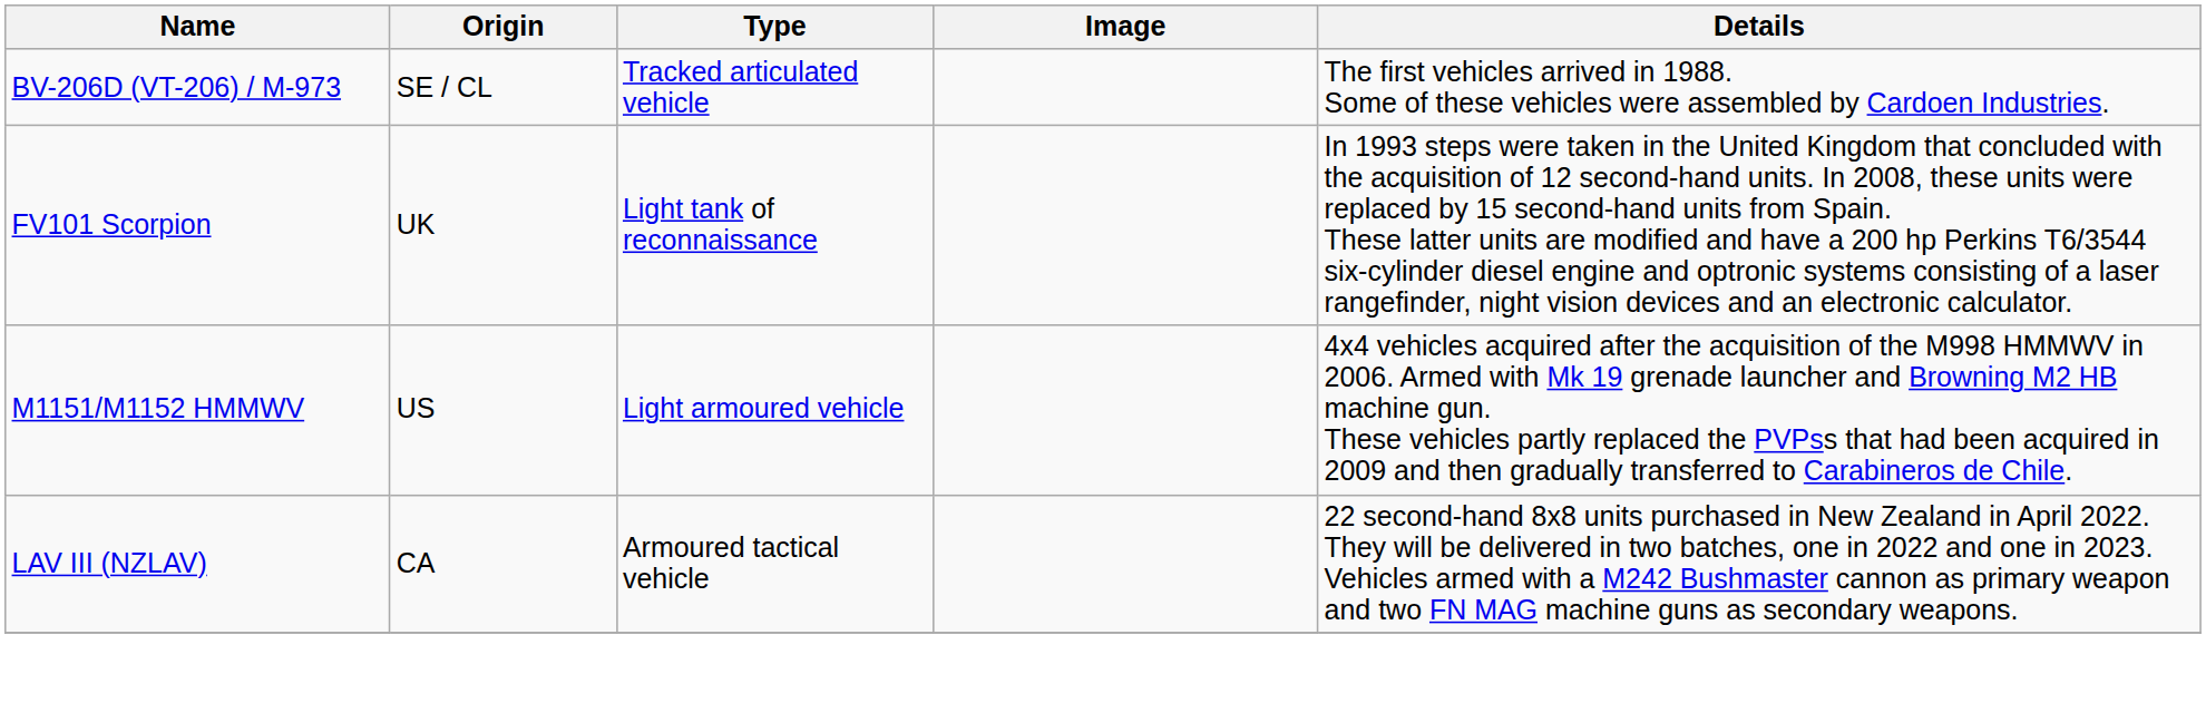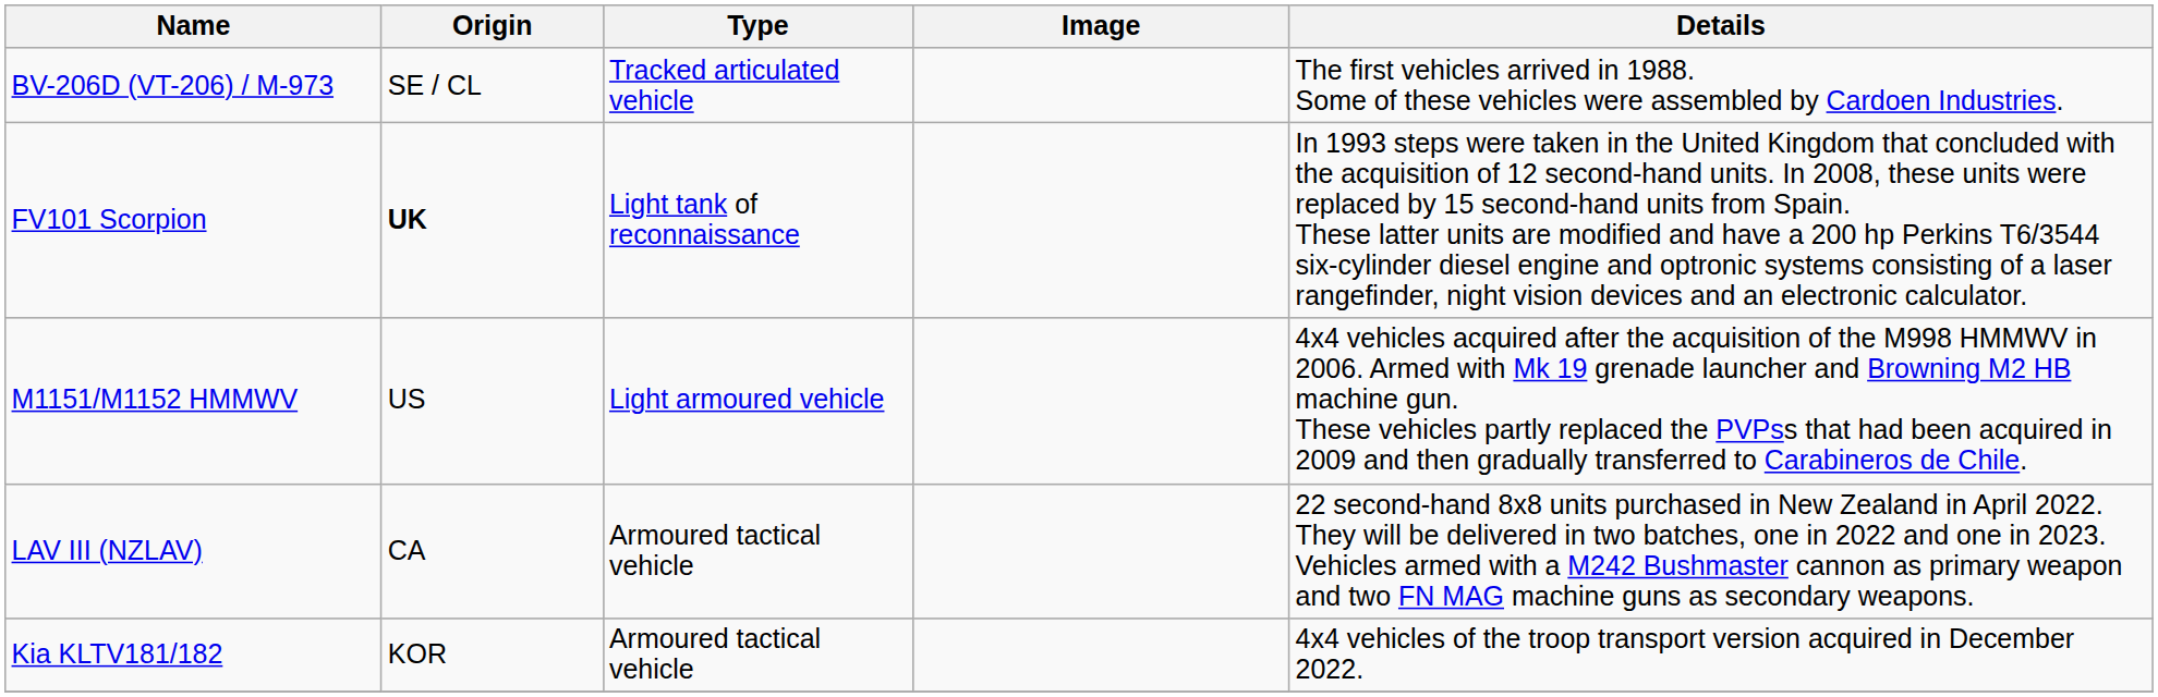FV101 Scorpion | Origin: normal -> bold
+ row: Kia KLTV181/182 | KOR | Armoured tactical vehicle | 4x4 vehicles of the troop transport version acquired in December 2022.
